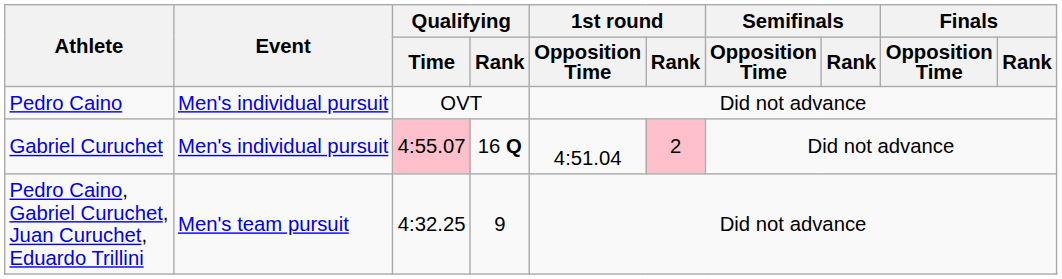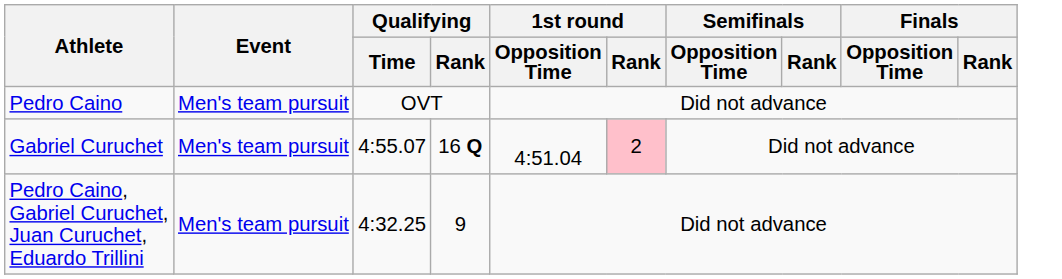Pedro Caino | Event: Men's individual pursuit -> Men's team pursuit
Gabriel Curuchet | Event: Men's individual pursuit -> Men's team pursuit
Gabriel Curuchet | Qualifying / Time: pink background -> no background
